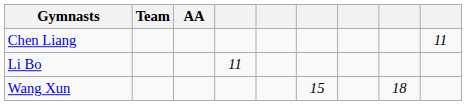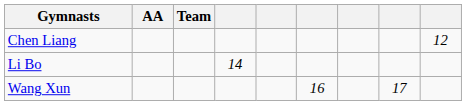columns swapped: Team <-> AA
Chen Liang | column 9: 11 -> 12
Li Bo | column 4: 11 -> 14
Wang Xun | column 6: 15 -> 16
Wang Xun | column 8: 18 -> 17
